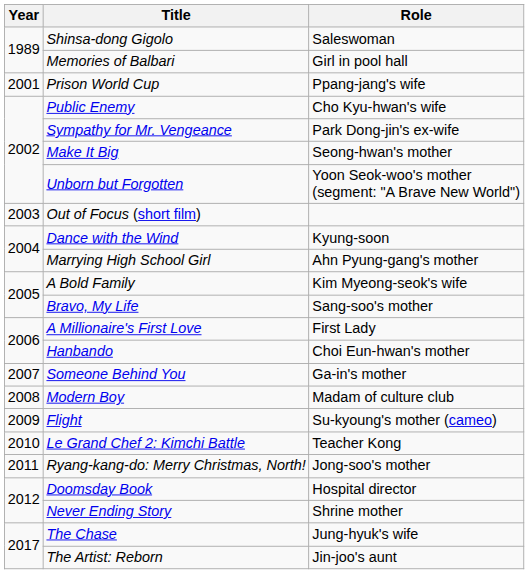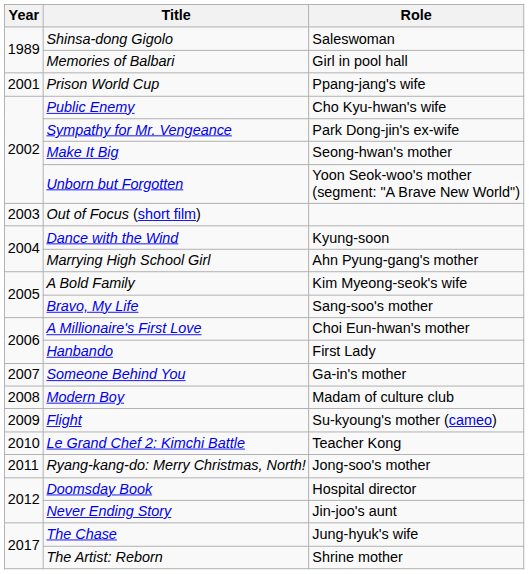A Millionaire's First Love | Role: First Lady -> Choi Eun-hwan's mother
Hanbando | Role: Choi Eun-hwan's mother -> First Lady
Never Ending Story | Role: Shrine mother -> Jin-joo's aunt
The Artist: Reborn | Role: Jin-joo's aunt -> Shrine mother
